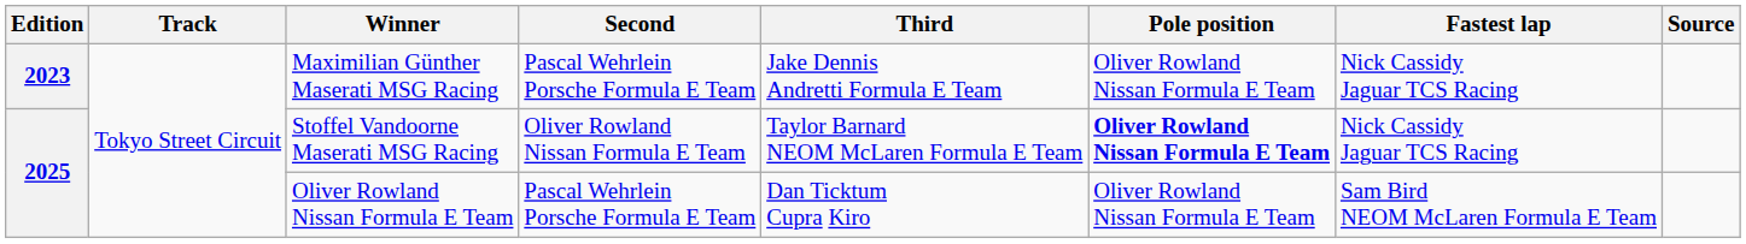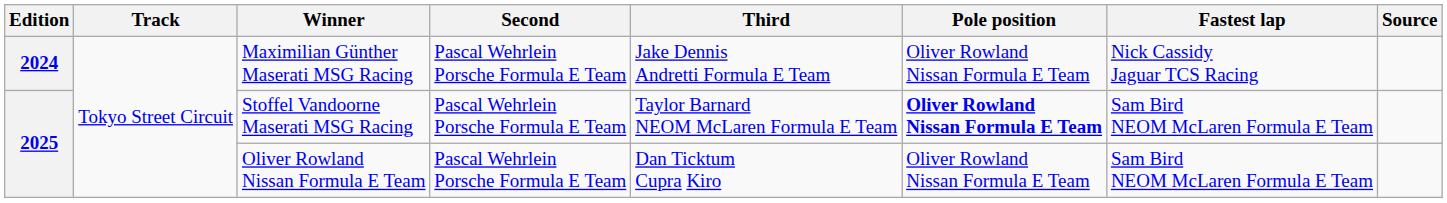Maximilian Günther Maserati MSG Racing | Edition: 2023 -> 2024
Stoffel Vandoorne Maserati MSG Racing | Second: Oliver Rowland Nissan Formula E Team -> Pascal Wehrlein Porsche Formula E Team
Stoffel Vandoorne Maserati MSG Racing | Fastest lap: Nick Cassidy Jaguar TCS Racing -> Sam Bird NEOM McLaren Formula E Team
